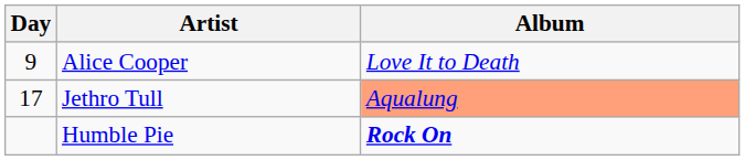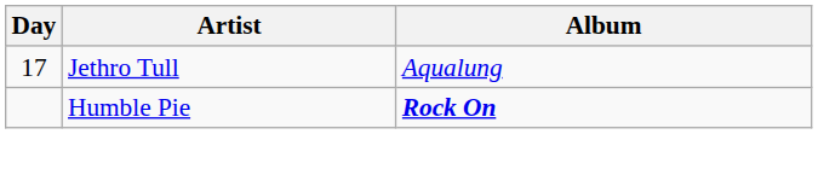- row: 9 | Alice Cooper | Love It to Death
Jethro Tull | Album: lightsalmon background -> no background
